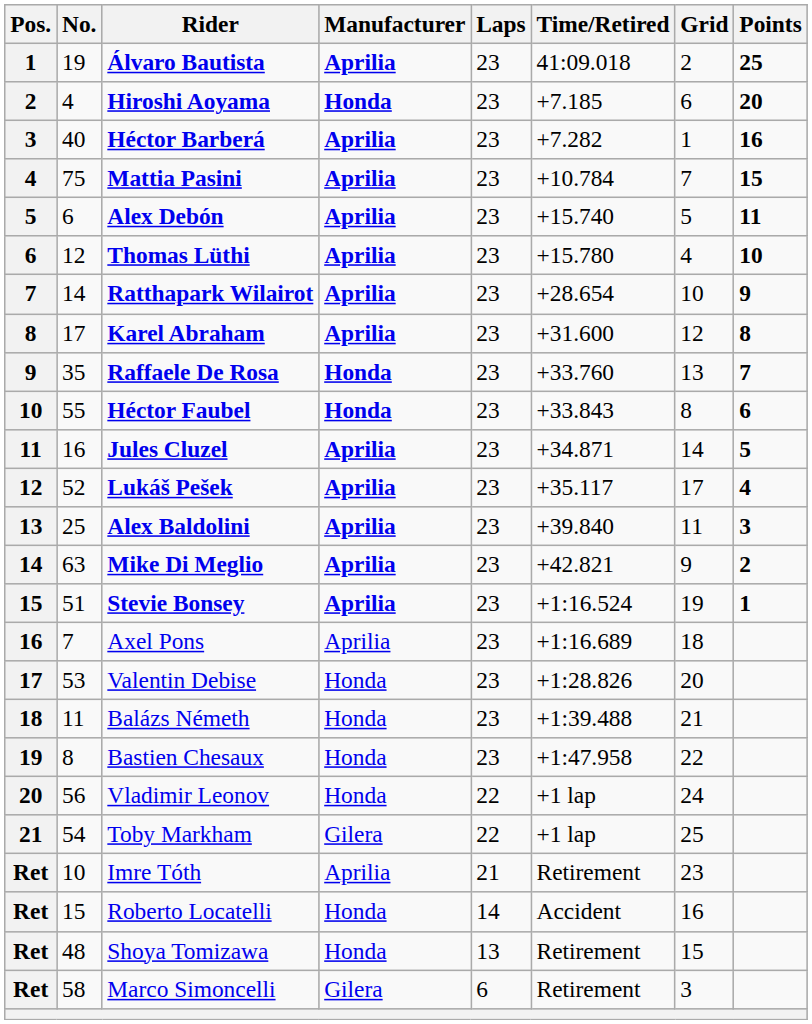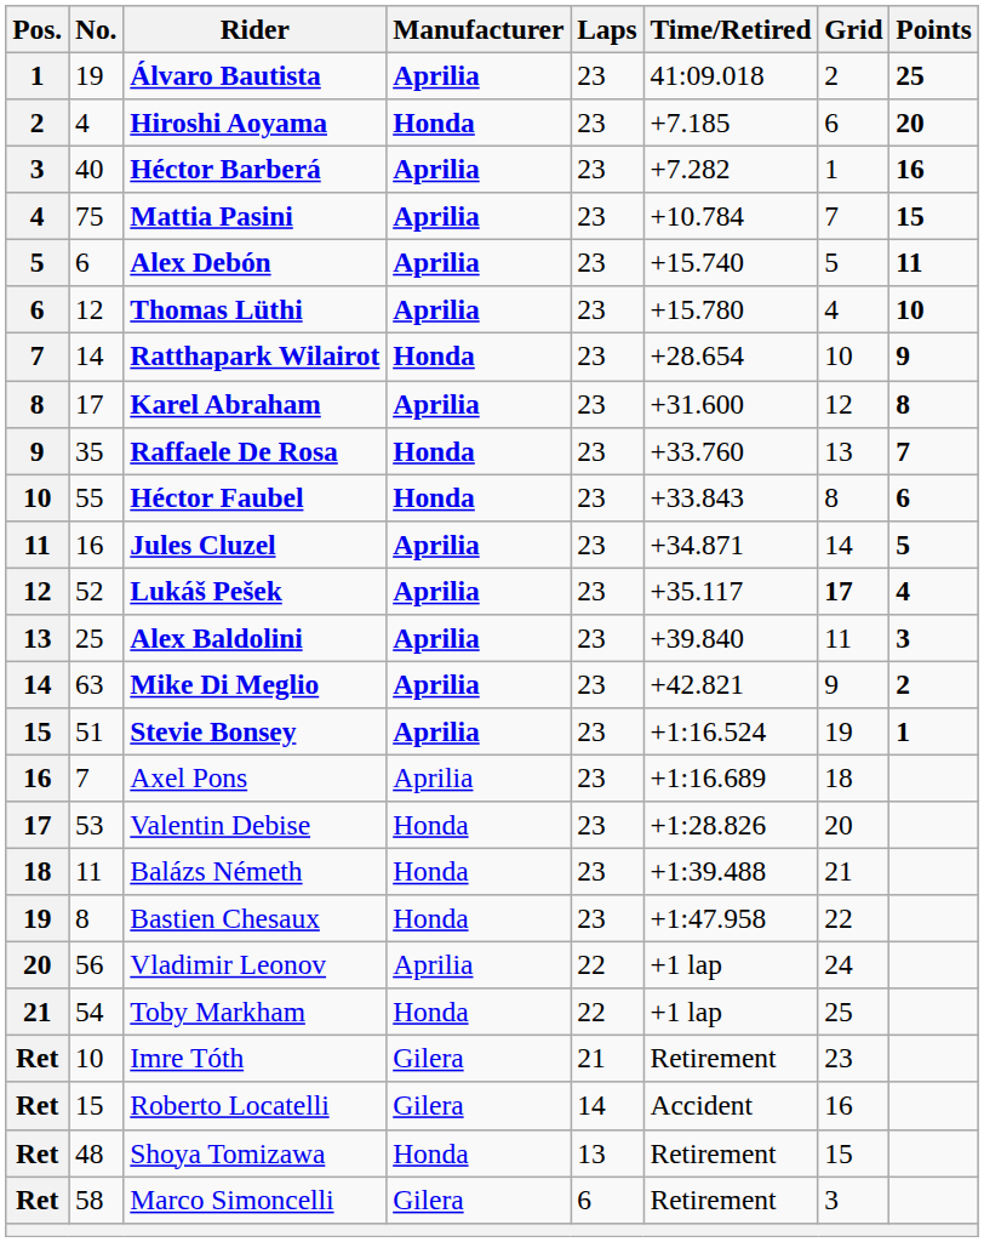Ratthapark Wilairot | Manufacturer: Aprilia -> Honda
Lukáš Pešek | Grid: normal -> bold
Vladimir Leonov | Manufacturer: Honda -> Aprilia
Toby Markham | Manufacturer: Gilera -> Honda
Imre Tóth | Manufacturer: Aprilia -> Gilera
Roberto Locatelli | Manufacturer: Honda -> Gilera
